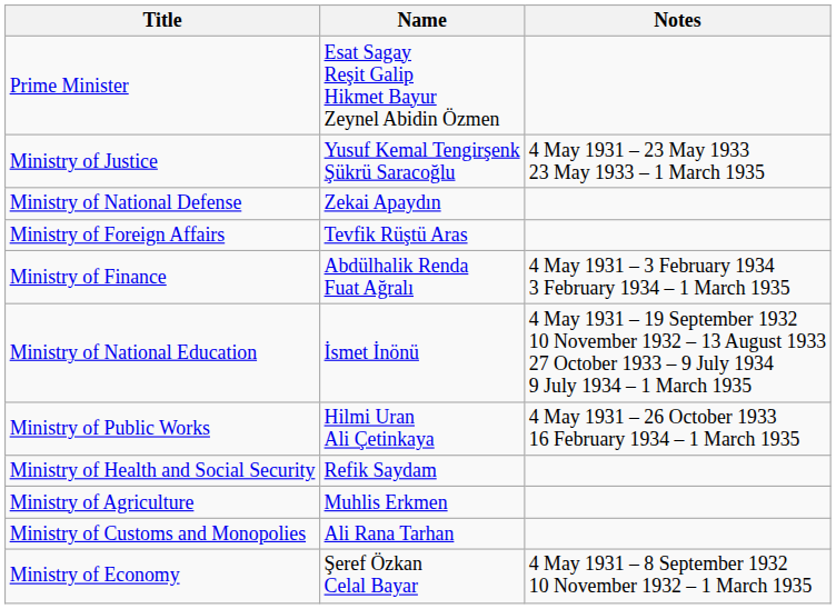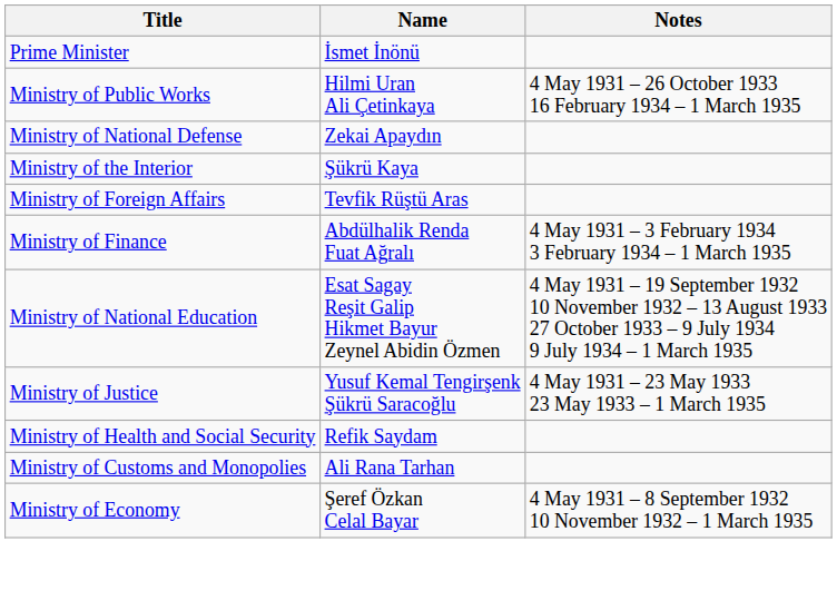Prime Minister | Name: Esat Sagay Reşit Galip Hikmet Bayur Zeynel Abidin Özmen -> İsmet İnönü
rows swapped: Ministry of Justice <-> Ministry of Public Works
+ row: Ministry of the Interior | Şükrü Kaya
Ministry of National Education | Name: İsmet İnönü -> Esat Sagay Reşit Galip Hikmet Bayur Zeynel Abidin Özmen
- row: Ministry of Agriculture | Muhlis Erkmen
